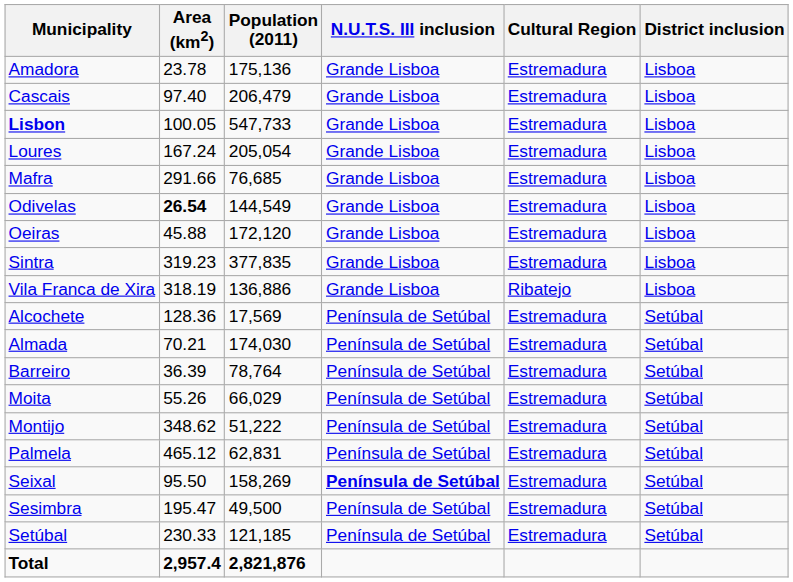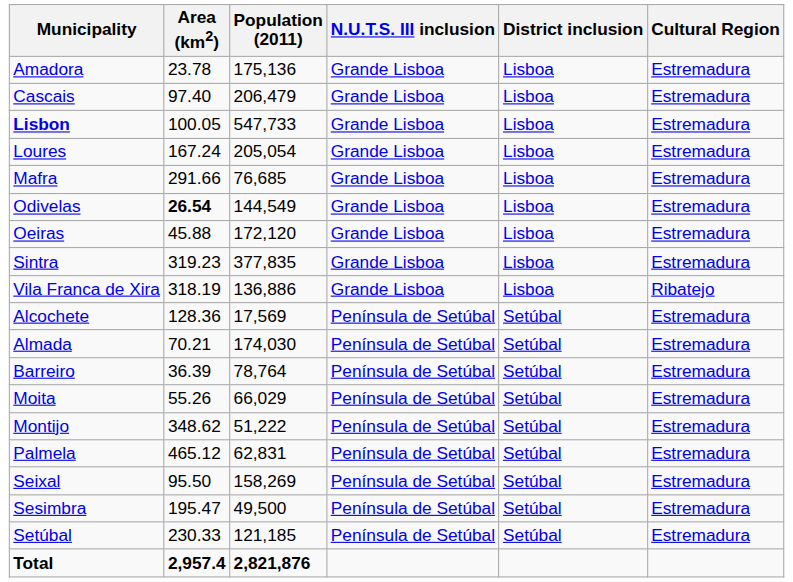columns swapped: District inclusion <-> Cultural Region
Seixal | N.U.T.S. III inclusion: bold -> normal
